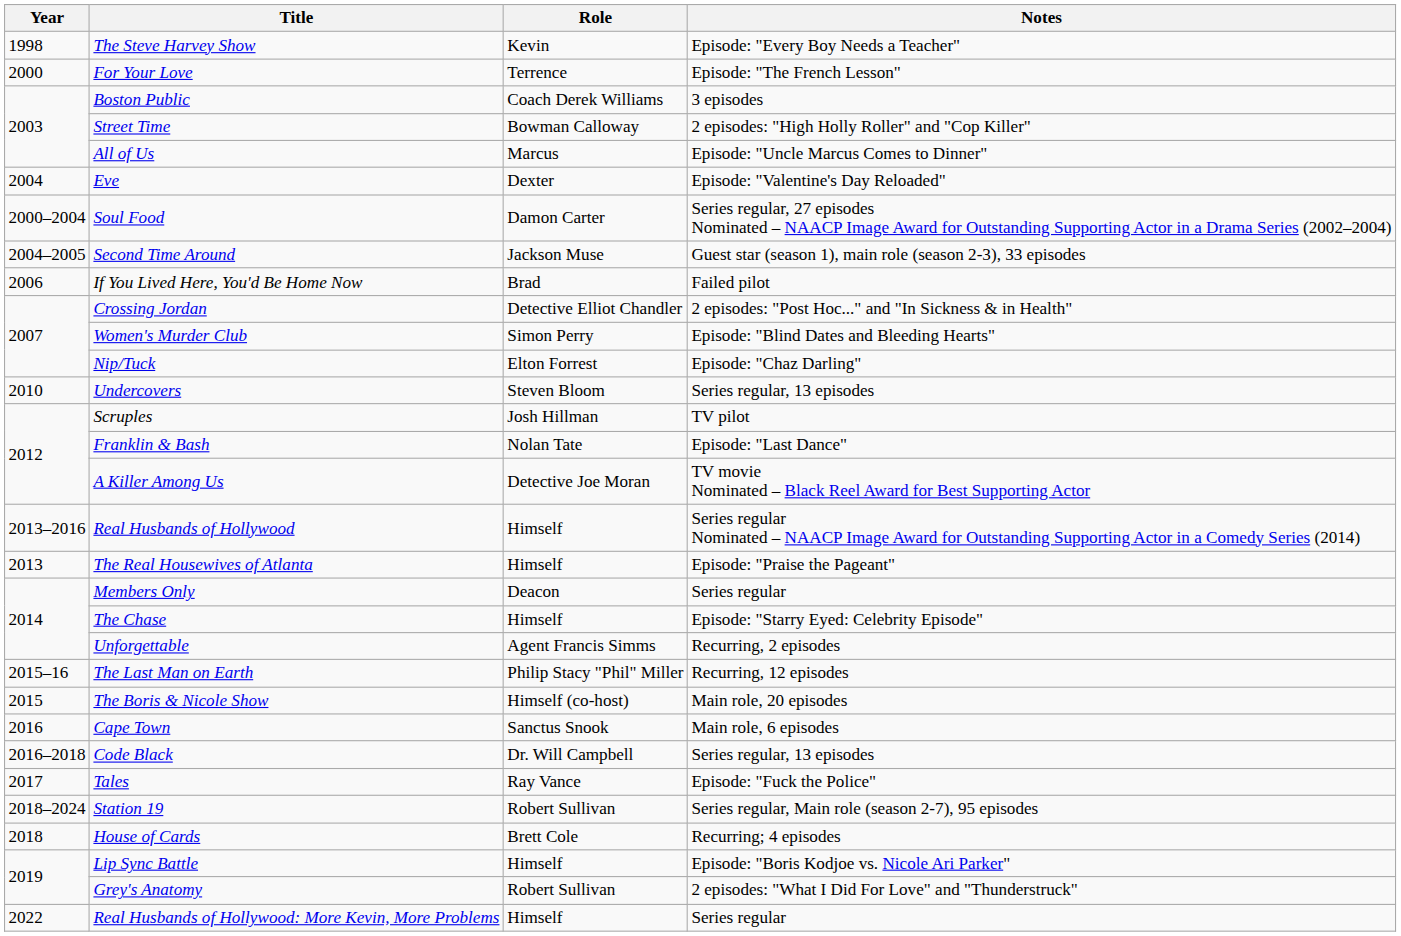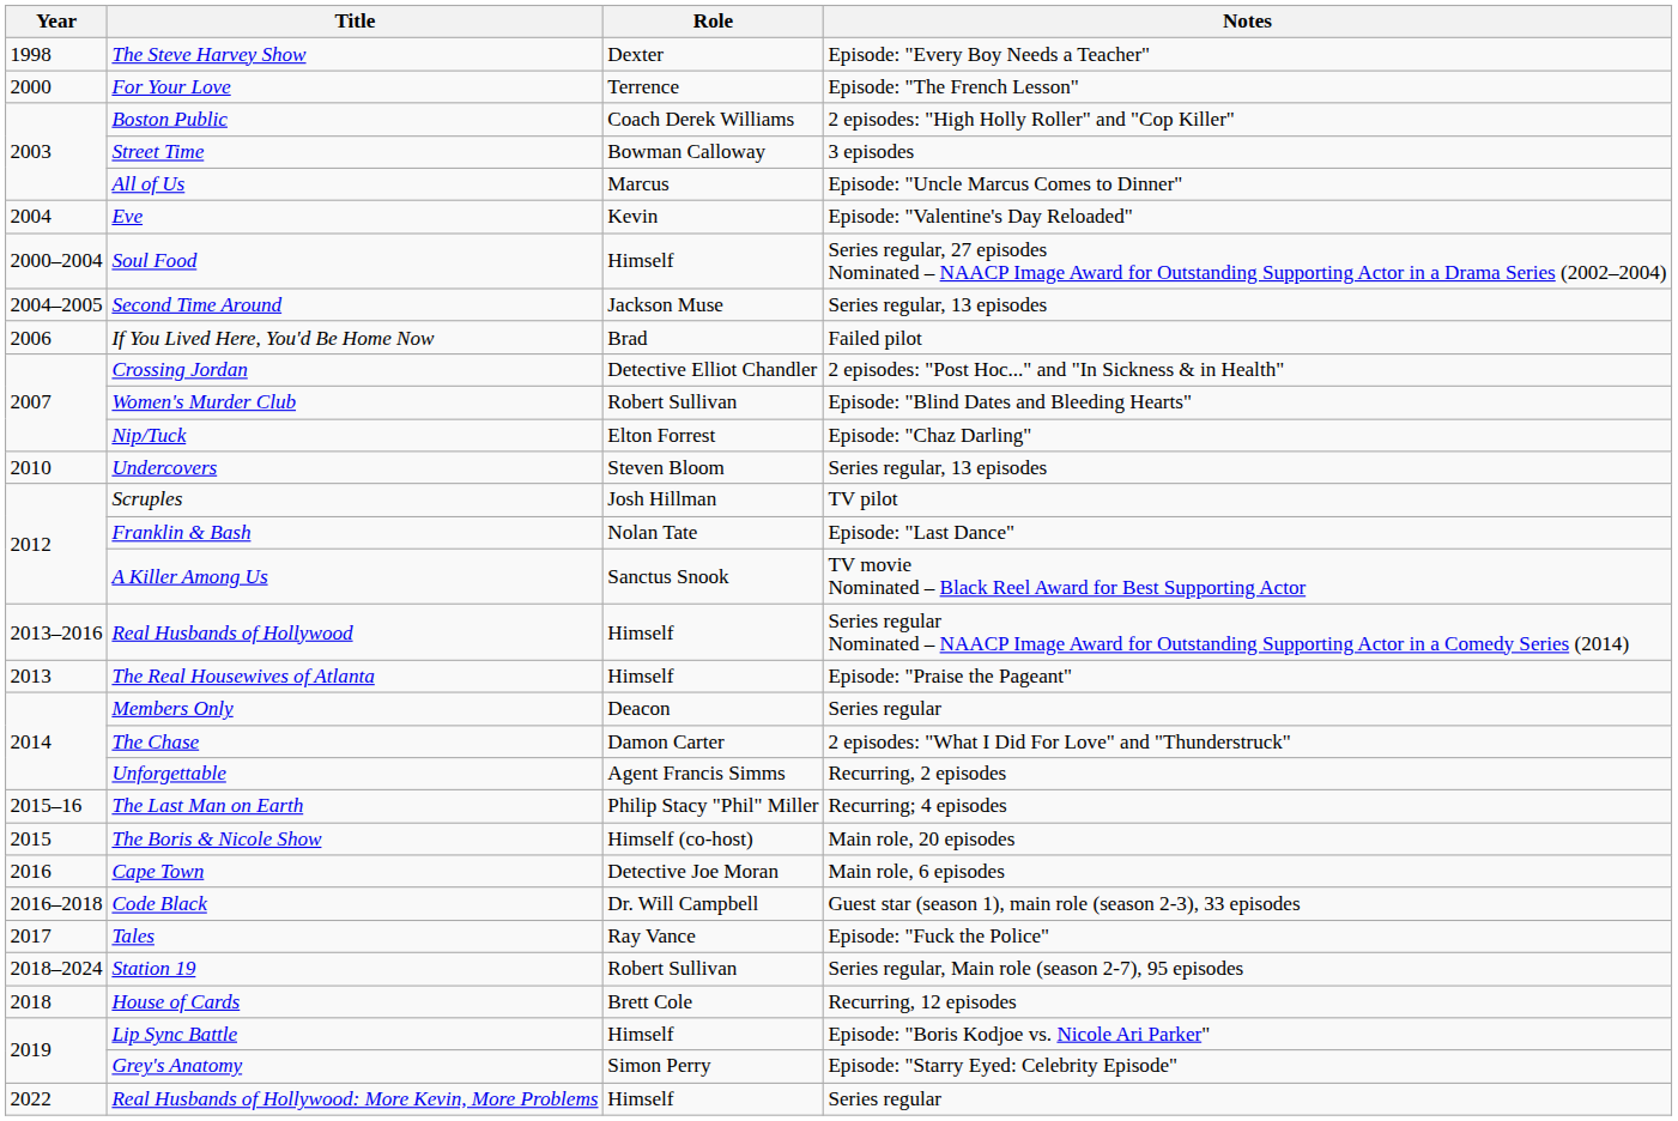The Steve Harvey Show | Role: Kevin -> Dexter
Boston Public | Notes: 3 episodes -> 2 episodes: "High Holly Roller" and "Cop Killer"
Street Time | Notes: 2 episodes: "High Holly Roller" and "Cop Killer" -> 3 episodes
Eve | Role: Dexter -> Kevin
Soul Food | Role: Damon Carter -> Himself
Second Time Around | Notes: Guest star (season 1), main role (season 2-3), 33 episodes -> Series regular, 13 episodes
Women's Murder Club | Role: Simon Perry -> Robert Sullivan
A Killer Among Us | Role: Detective Joe Moran -> Sanctus Snook
The Chase | Role: Himself -> Damon Carter
The Chase | Notes: Episode: "Starry Eyed: Celebrity Episode" -> 2 episodes: "What I Did For Love" and "Thunderstruck"
The Last Man on Earth | Notes: Recurring, 12 episodes -> Recurring; 4 episodes
Cape Town | Role: Sanctus Snook -> Detective Joe Moran
Code Black | Notes: Series regular, 13 episodes -> Guest star (season 1), main role (season 2-3), 33 episodes
House of Cards | Notes: Recurring; 4 episodes -> Recurring, 12 episodes
Grey's Anatomy | Role: Robert Sullivan -> Simon Perry
Grey's Anatomy | Notes: 2 episodes: "What I Did For Love" and "Thunderstruck" -> Episode: "Starry Eyed: Celebrity Episode"
